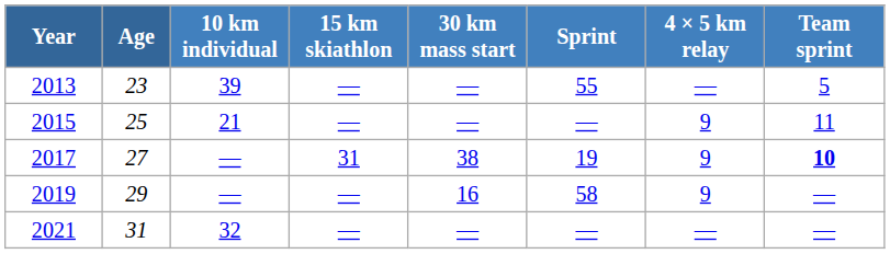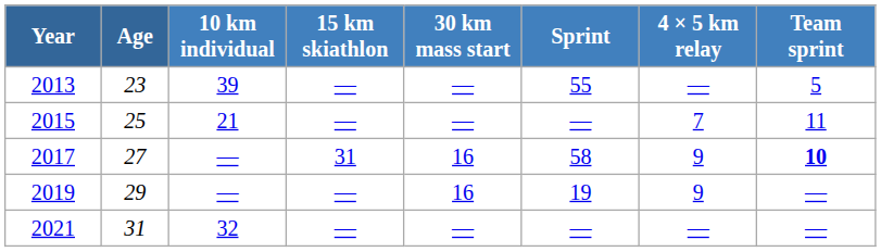2015 | 4 × 5 km relay: 9 -> 7
2017 | 30 km mass start: 38 -> 16
2017 | Sprint: 19 -> 58
2019 | Sprint: 58 -> 19
